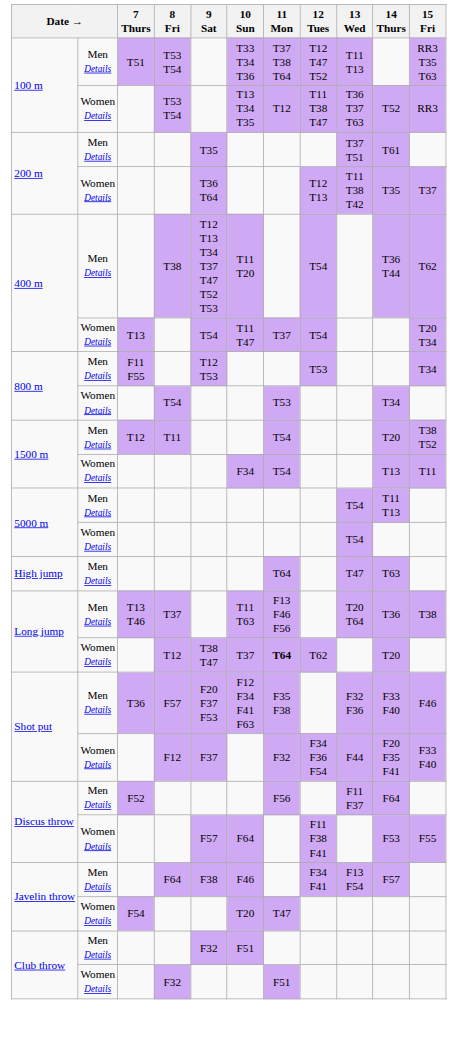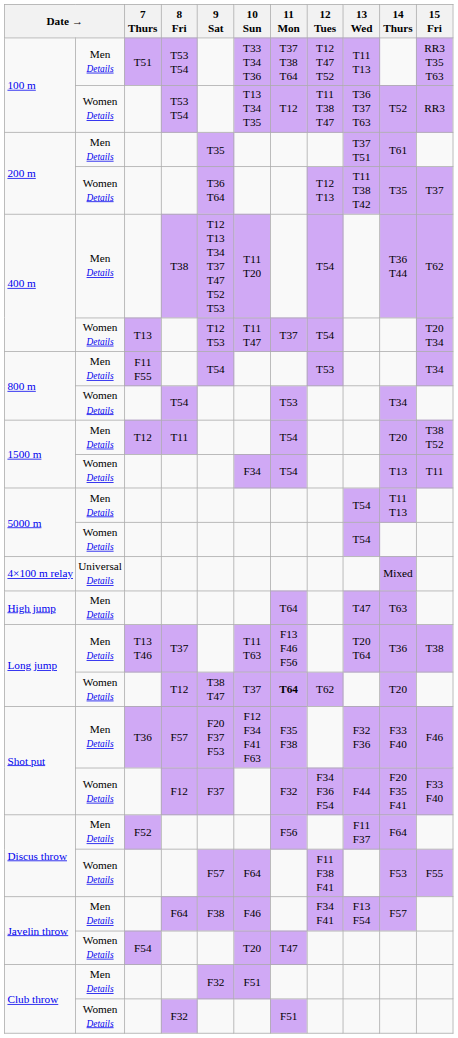400 m / Women Details | 9 Sat: T54 -> T12 T53
800 m / Men Details | 9 Sat: T12 T53 -> T54
+ row: 4×100 m relay | Universal Details | Mixed
